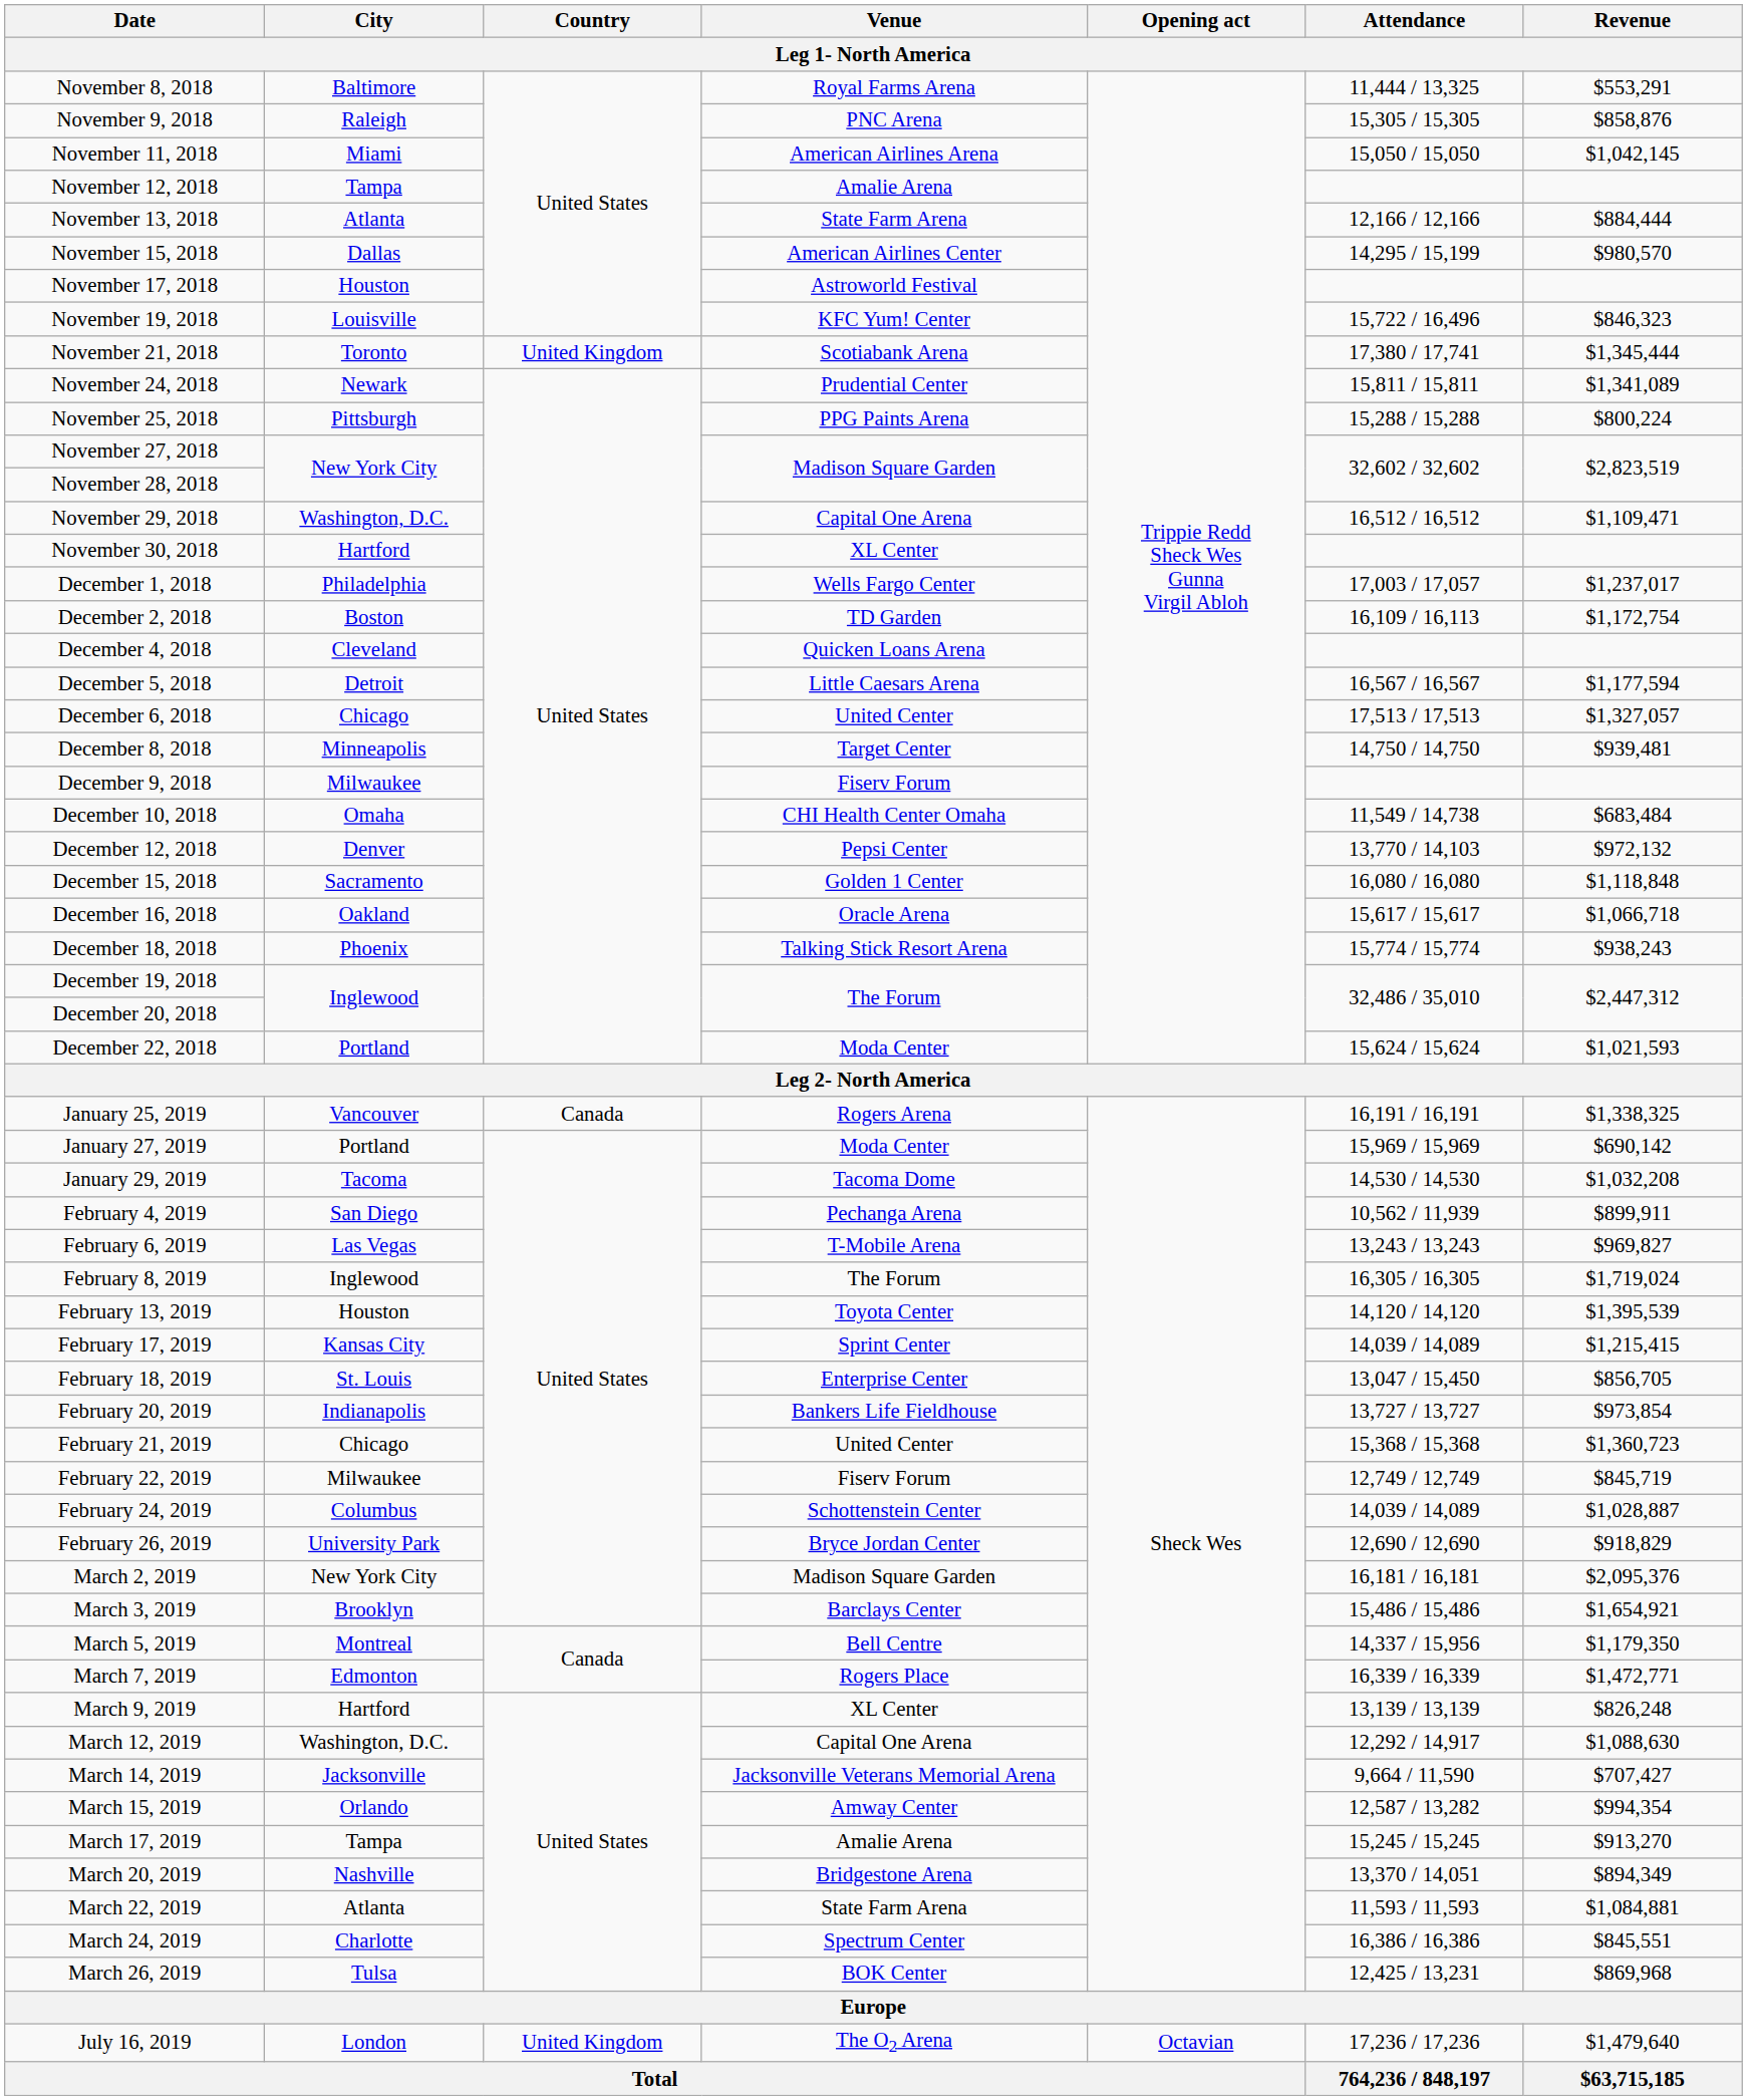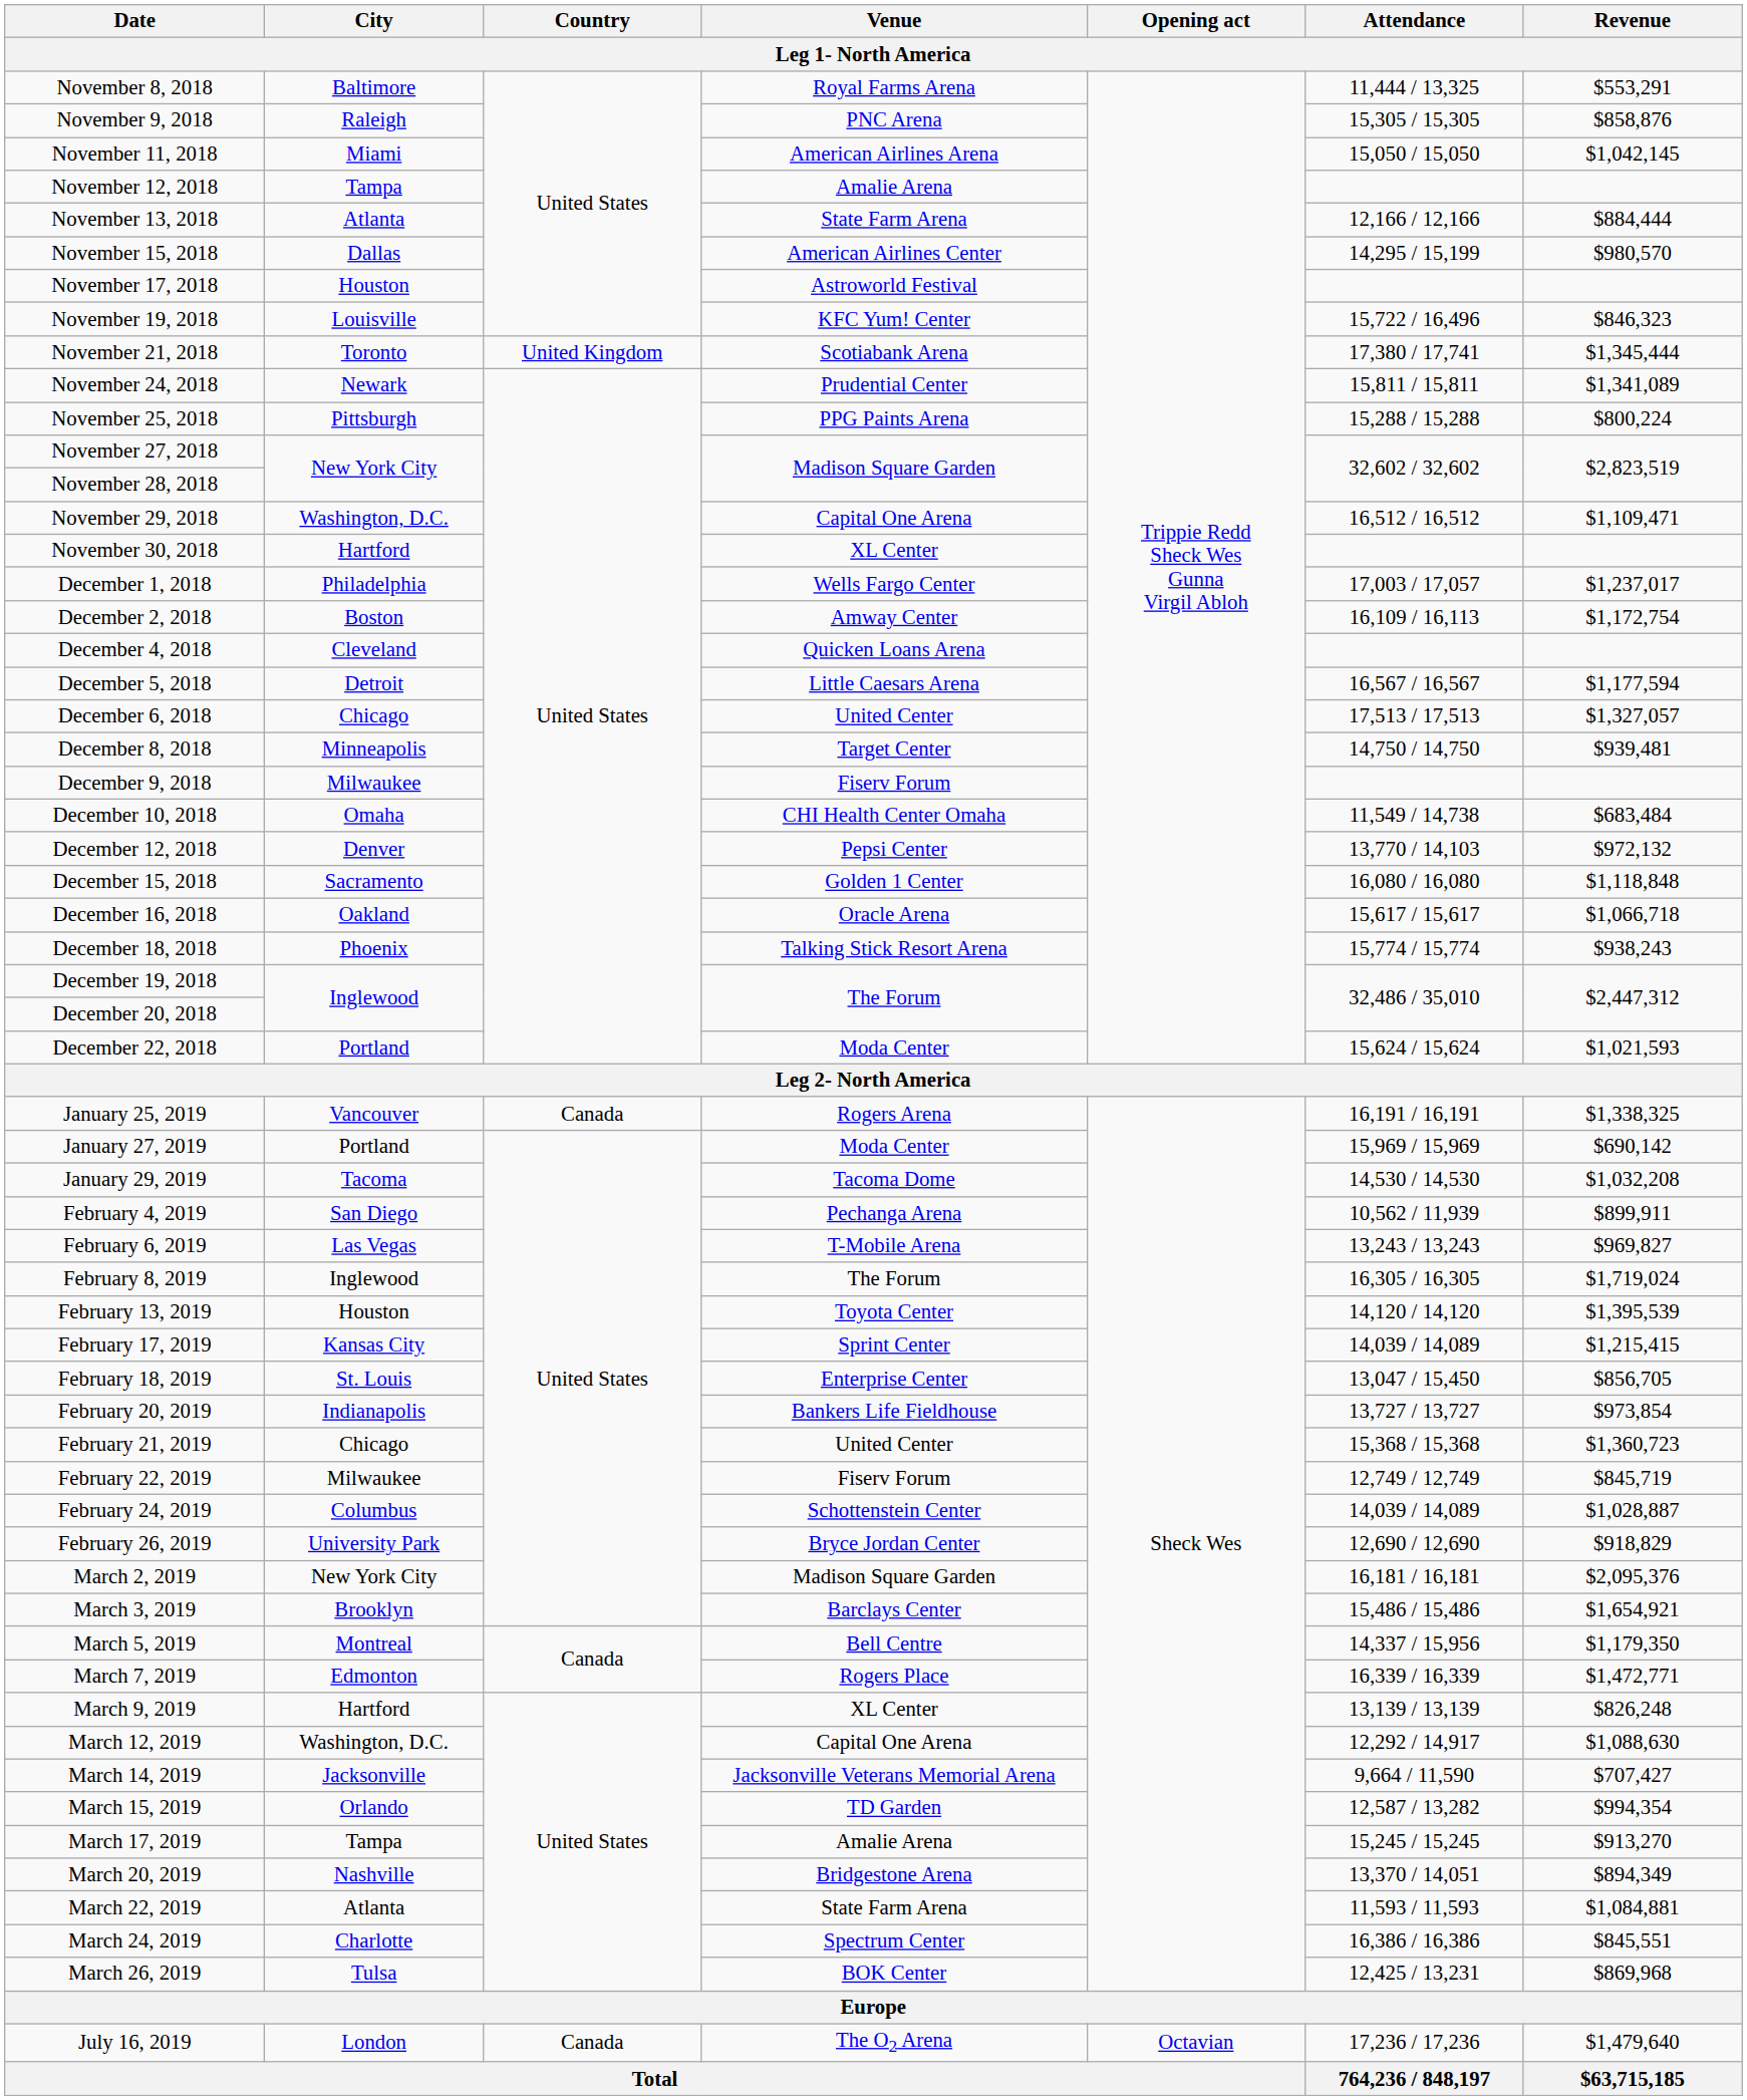December 2, 2018 | Venue: TD Garden -> Amway Center
March 15, 2019 | Venue: Amway Center -> TD Garden
July 16, 2019 | Country: United Kingdom -> Canada
